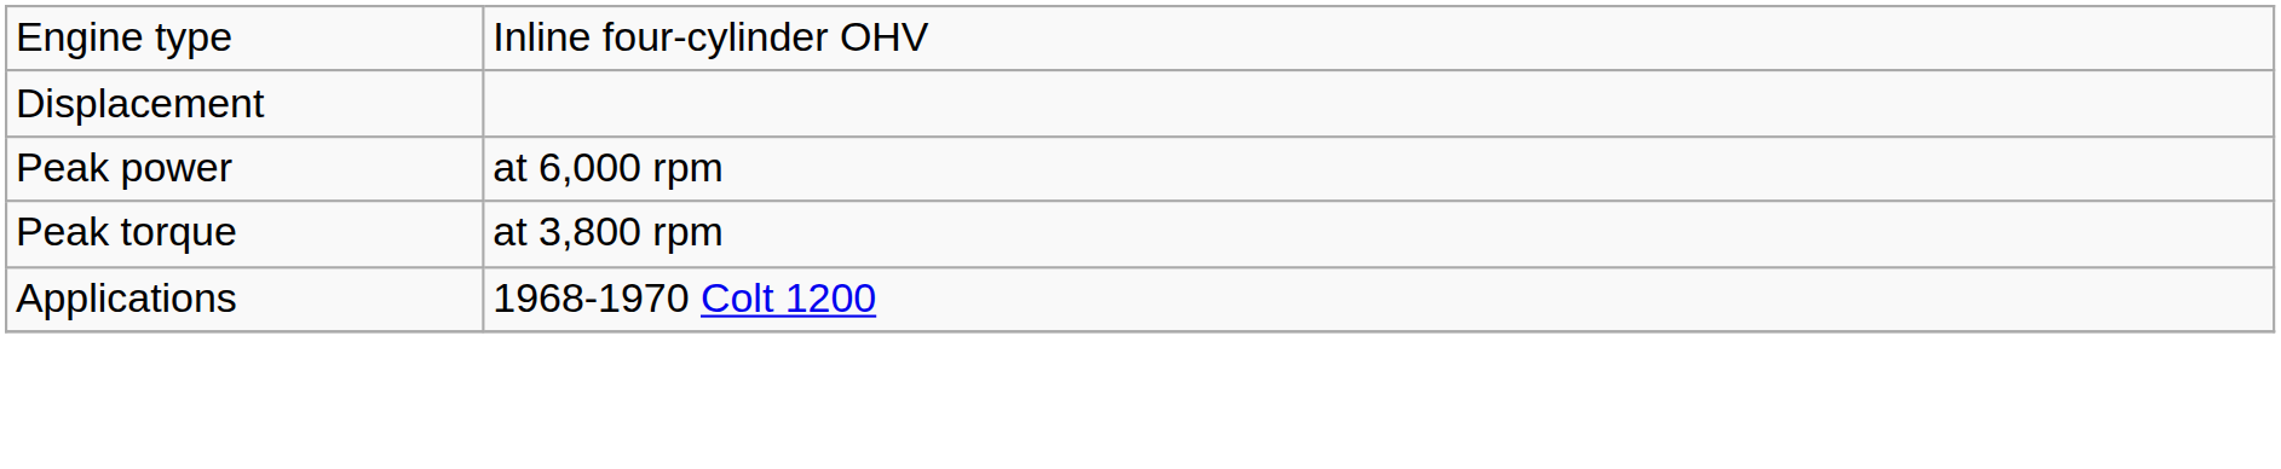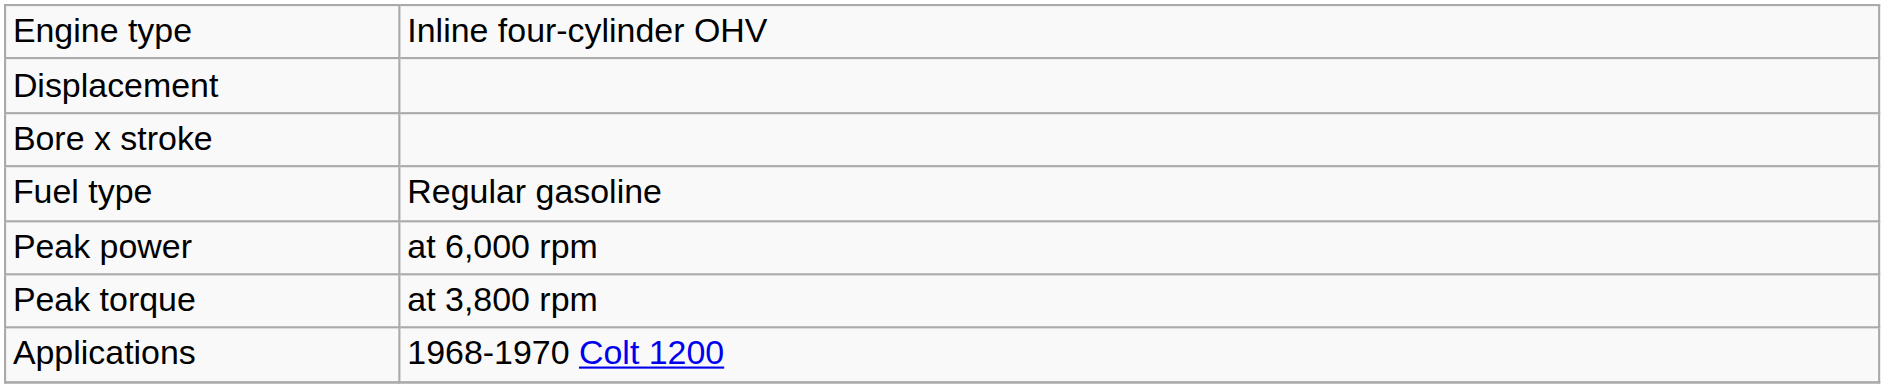+ row: Bore x stroke
+ row: Fuel type | Regular gasoline
